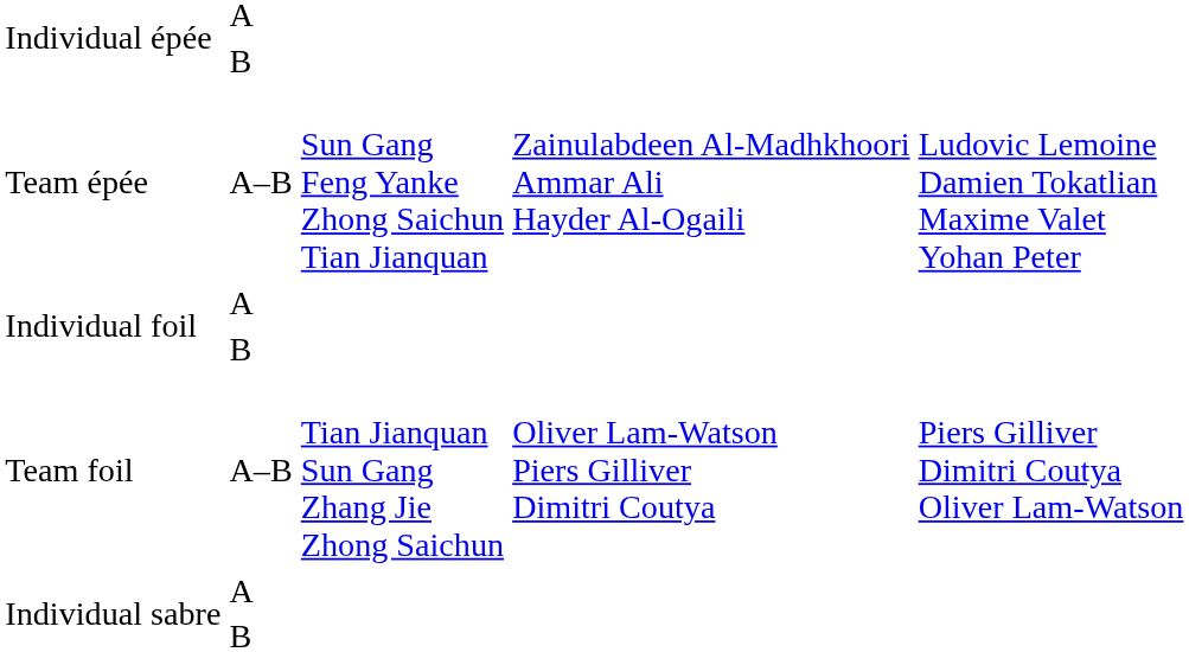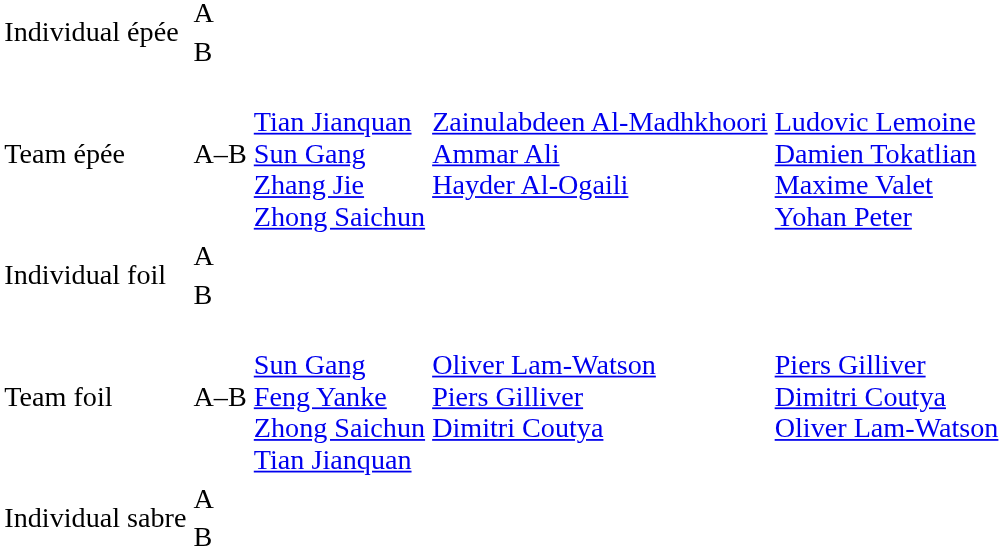Team épée | column 3: Sun Gang Feng Yanke Zhong Saichun Tian Jianquan -> Tian Jianquan Sun Gang Zhang Jie Zhong Saichun
Team foil | column 3: Tian Jianquan Sun Gang Zhang Jie Zhong Saichun -> Sun Gang Feng Yanke Zhong Saichun Tian Jianquan
